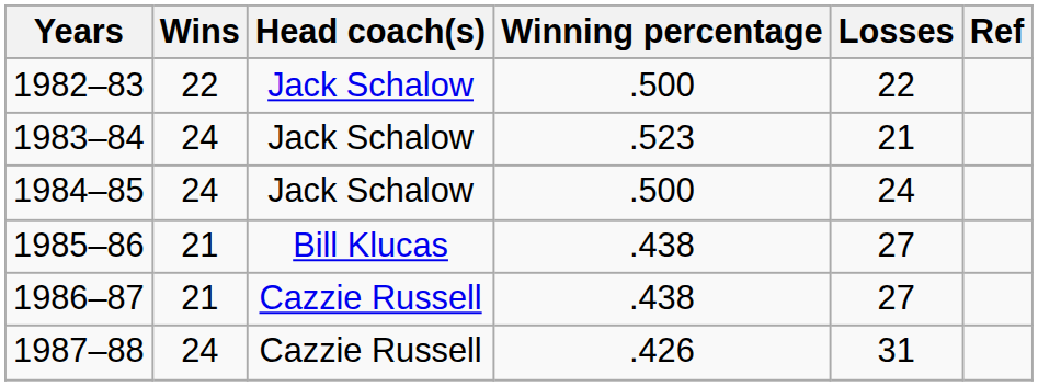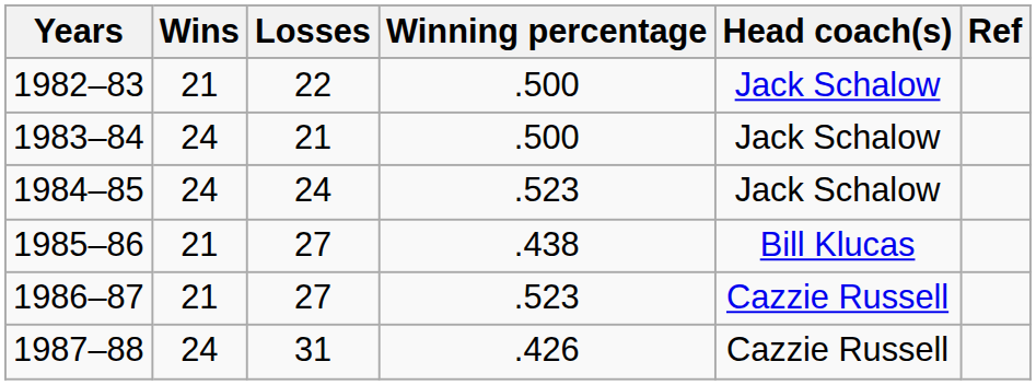columns swapped: Losses <-> Head coach(s)
1982–83 | Wins: 22 -> 21
1983–84 | Winning percentage: .523 -> .500
1984–85 | Winning percentage: .500 -> .523
1986–87 | Winning percentage: .438 -> .523
